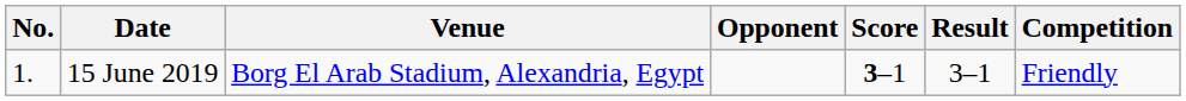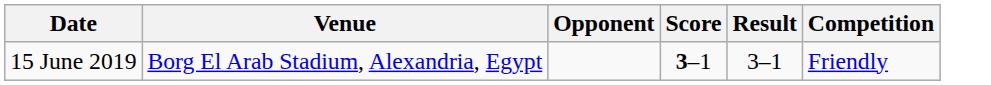- column: No. | 1.
